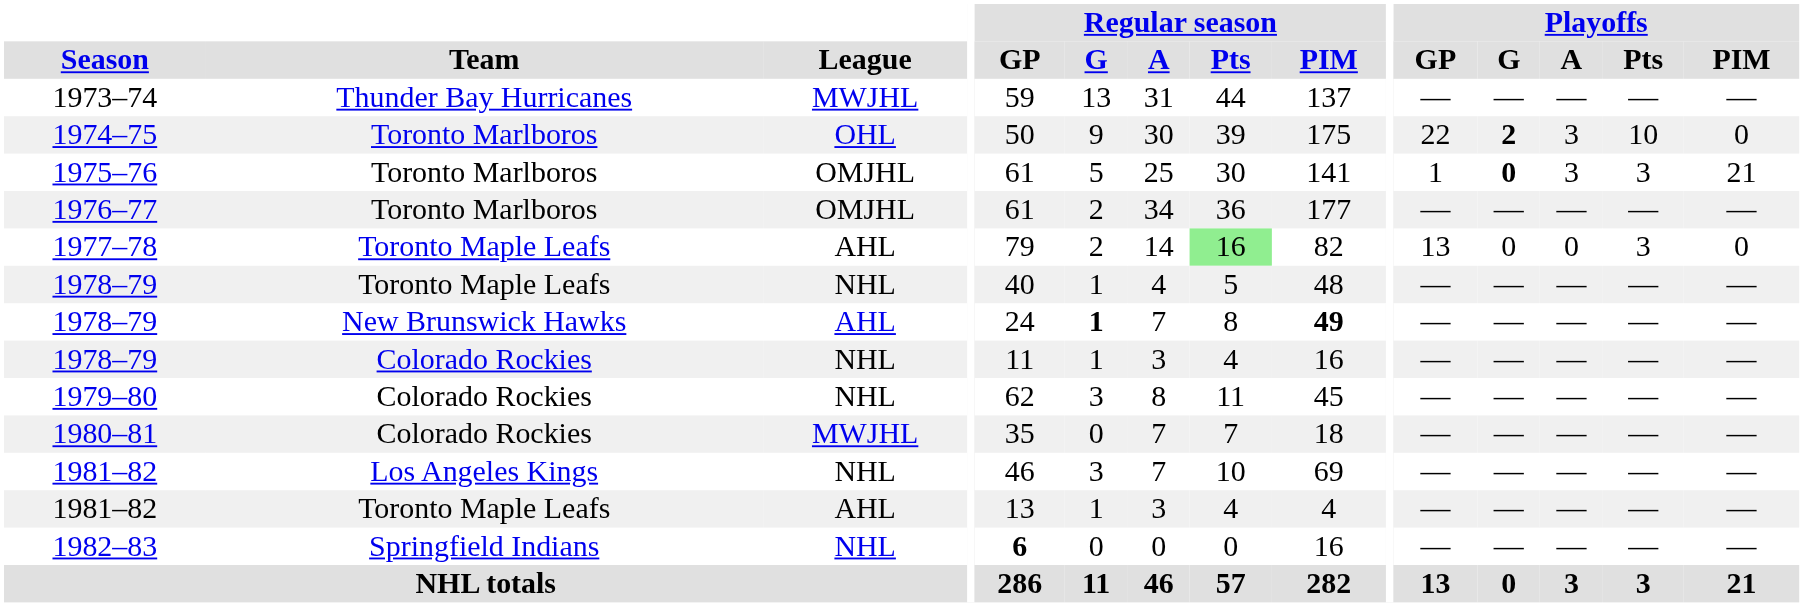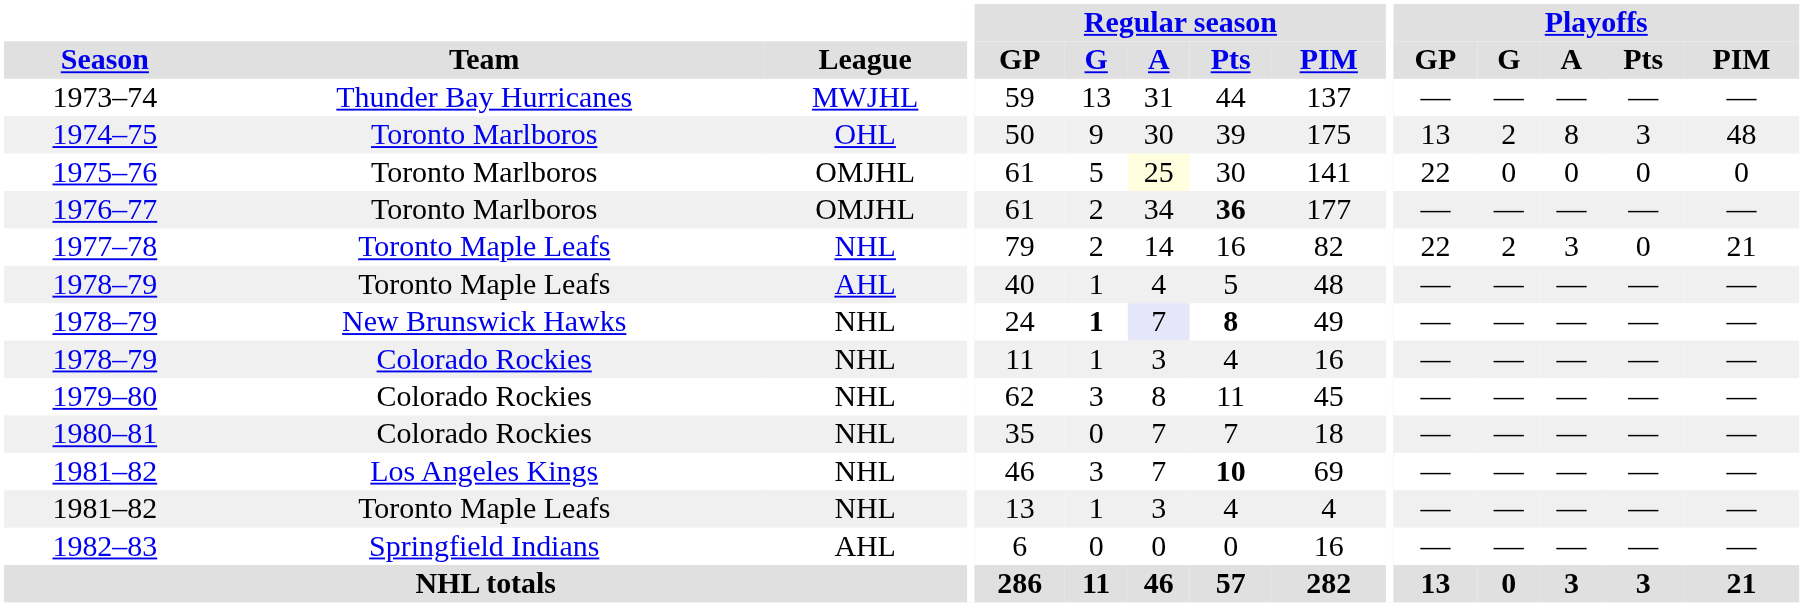1974–75 | Playoffs / GP: 22 -> 13
1974–75 | Playoffs / G: bold -> normal
1974–75 | Playoffs / A: 3 -> 8
1974–75 | Playoffs / Pts: 10 -> 3
1974–75 | Playoffs / PIM: 0 -> 48
1975–76 | Regular season / A: no background -> lightyellow background
1975–76 | Playoffs / GP: 1 -> 22
1975–76 | Playoffs / G: bold -> normal
1975–76 | Playoffs / A: 3 -> 0
1975–76 | Playoffs / Pts: 3 -> 0
1975–76 | Playoffs / PIM: 21 -> 0
1976–77 | Regular season / Pts: normal -> bold
1977–78 | League: AHL -> NHL
1977–78 | Regular season / Pts: lightgreen background -> no background
1977–78 | Playoffs / GP: 13 -> 22
1977–78 | Playoffs / G: 0 -> 2
1977–78 | Playoffs / A: 0 -> 3
1977–78 | Playoffs / Pts: 3 -> 0
1977–78 | Playoffs / PIM: 0 -> 21
1978–79 / Toronto Maple Leafs | League: NHL -> AHL
1978–79 / New Brunswick Hawks | League: AHL -> NHL
1978–79 / New Brunswick Hawks | Regular season / A: no background -> lavender background
1978–79 / New Brunswick Hawks | Regular season / Pts: normal -> bold
1978–79 / New Brunswick Hawks | Regular season / PIM: bold -> normal
1980–81 | League: MWJHL -> NHL
1981–82 / Los Angeles Kings | Regular season / Pts: normal -> bold
1981–82 / Toronto Maple Leafs | League: AHL -> NHL
1982–83 | League: NHL -> AHL
1982–83 | Regular season / GP: bold -> normal
